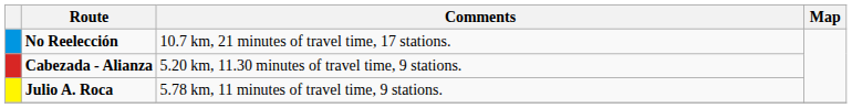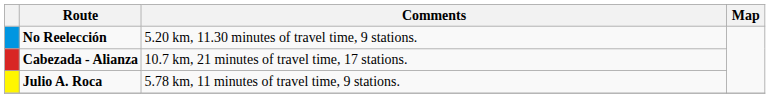No Reelección | Comments: 10.7 km, 21 minutes of travel time, 17 stations. -> 5.20 km, 11.30 minutes of travel time, 9 stations.
Cabezada - Alianza | Comments: 5.20 km, 11.30 minutes of travel time, 9 stations. -> 10.7 km, 21 minutes of travel time, 17 stations.
